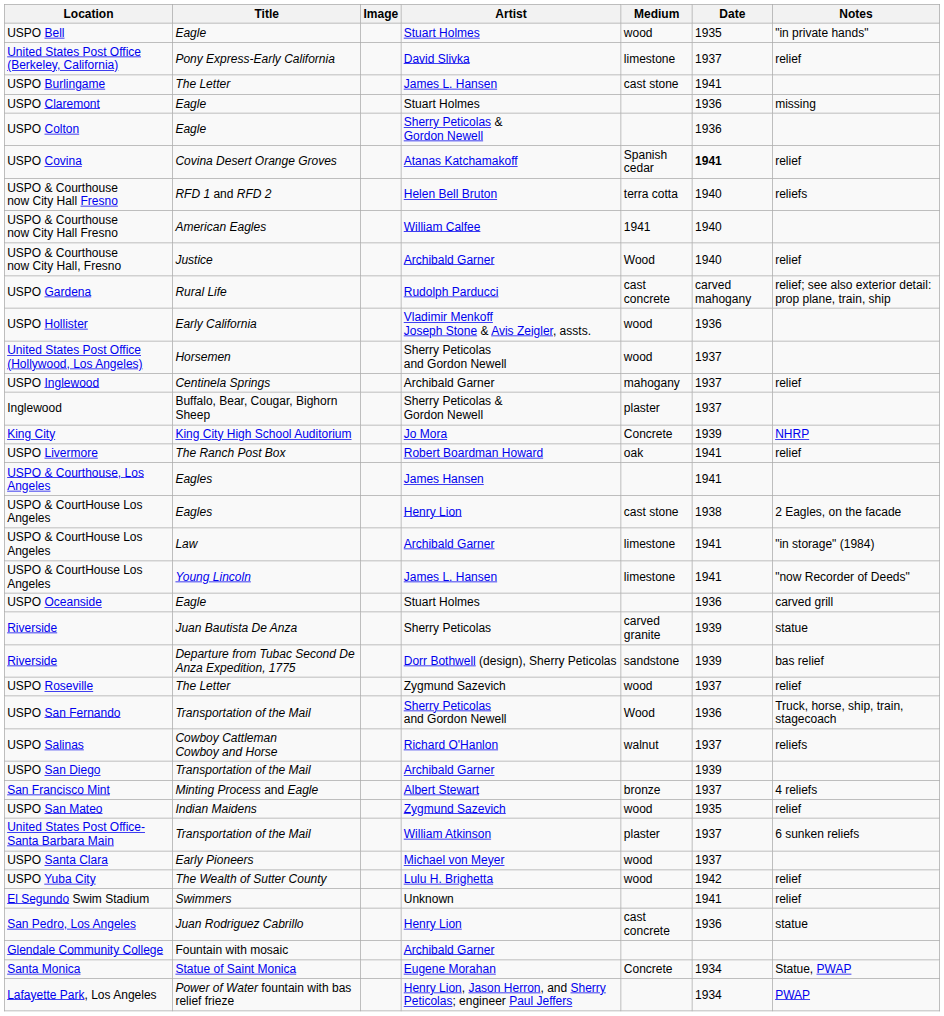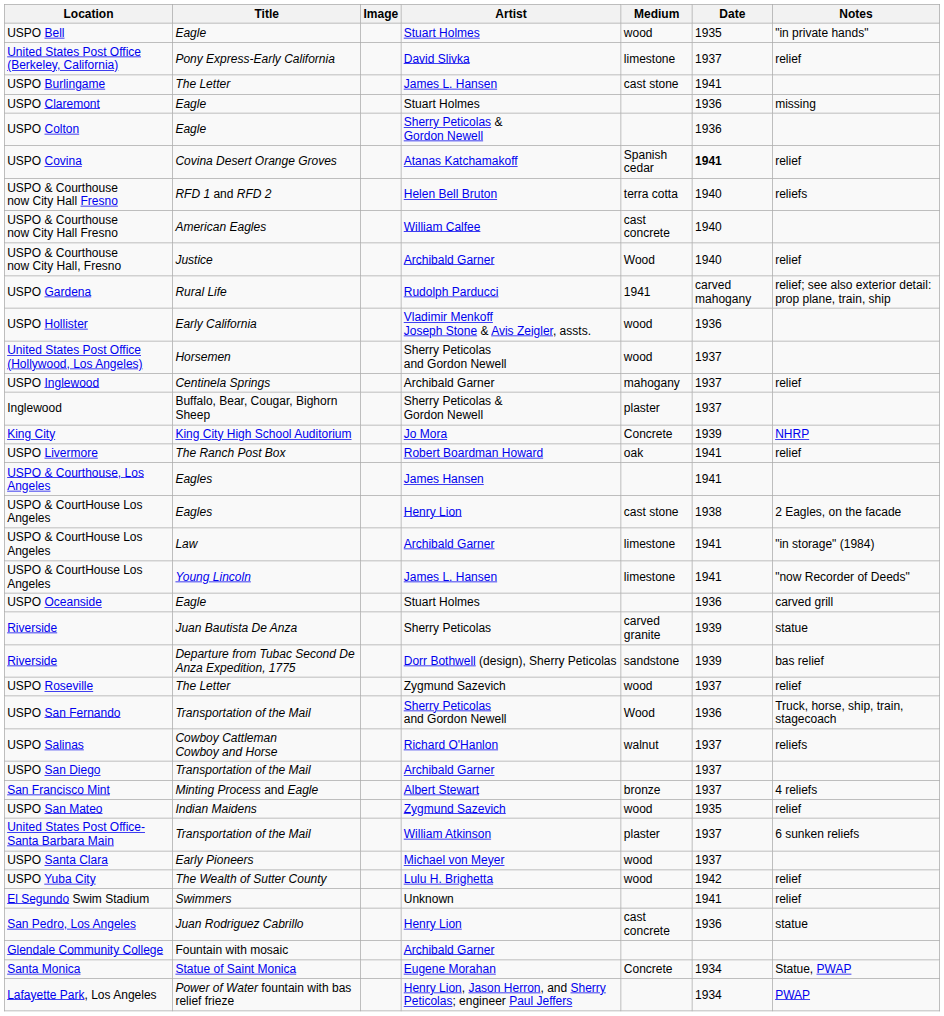USPO & Courthouse now City Hall Fresno / American Eagles | Medium: 1941 -> cast concrete
USPO Gardena | Medium: cast concrete -> 1941
USPO San Diego | Date: 1939 -> 1937
